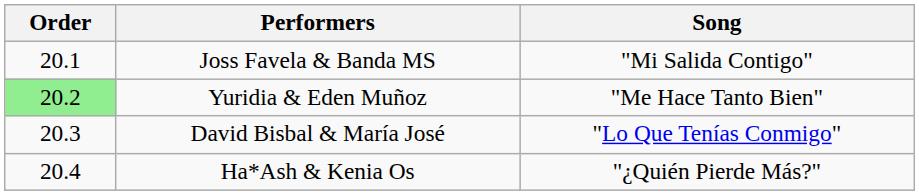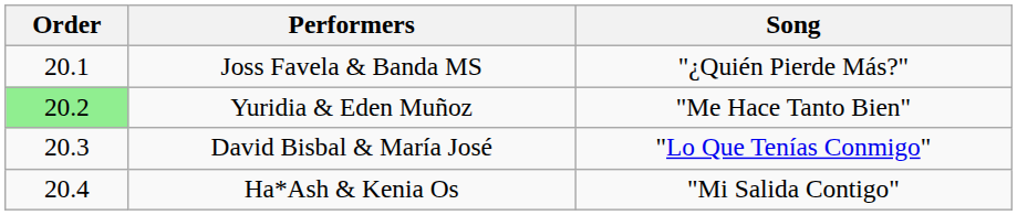Joss Favela & Banda MS | Song: "Mi Salida Contigo" -> "¿Quién Pierde Más?"
Ha*Ash & Kenia Os | Song: "¿Quién Pierde Más?" -> "Mi Salida Contigo"
